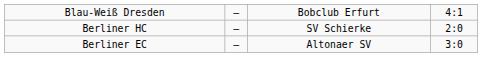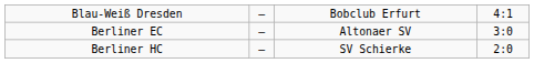rows swapped: Berliner HC <-> Berliner EC
